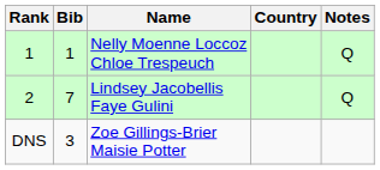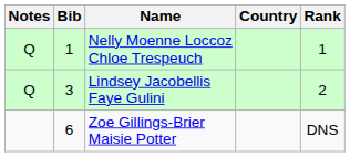columns swapped: Rank <-> Notes
Lindsey Jacobellis Faye Gulini | Bib: 7 -> 3
Zoe Gillings-Brier Maisie Potter | Bib: 3 -> 6
